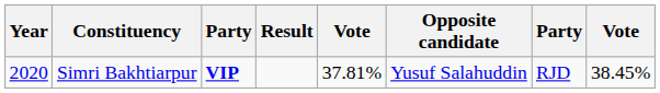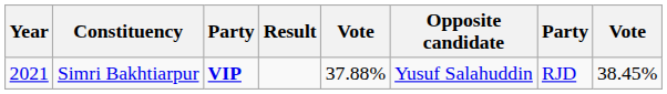Simri Bakhtiarpur | Year: 2020 -> 2021
Simri Bakhtiarpur | column 5: 37.81% -> 37.88%
